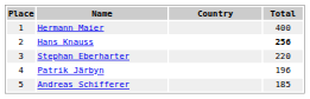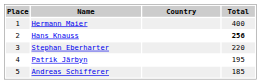Patrik Järbyn | Total: 196 -> 195
